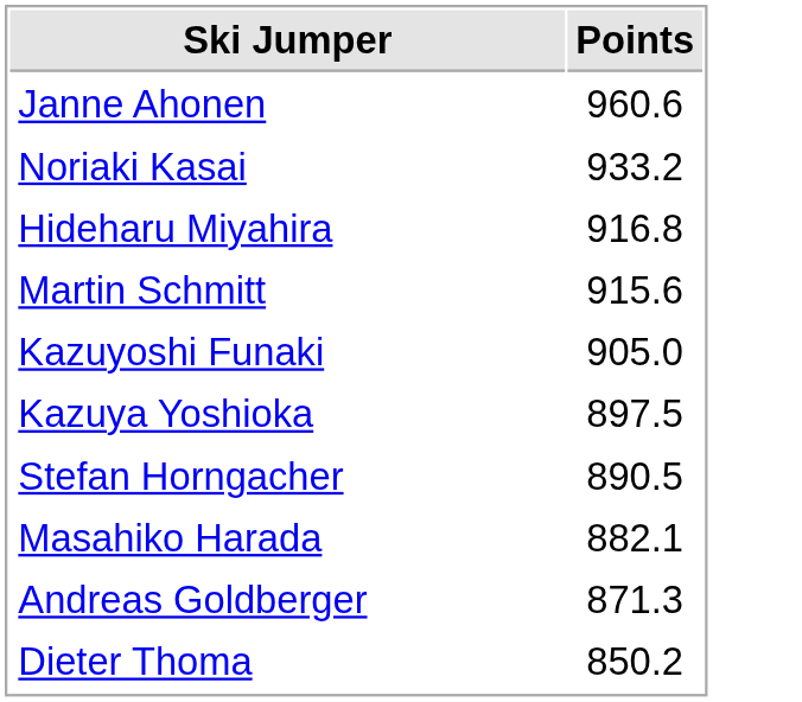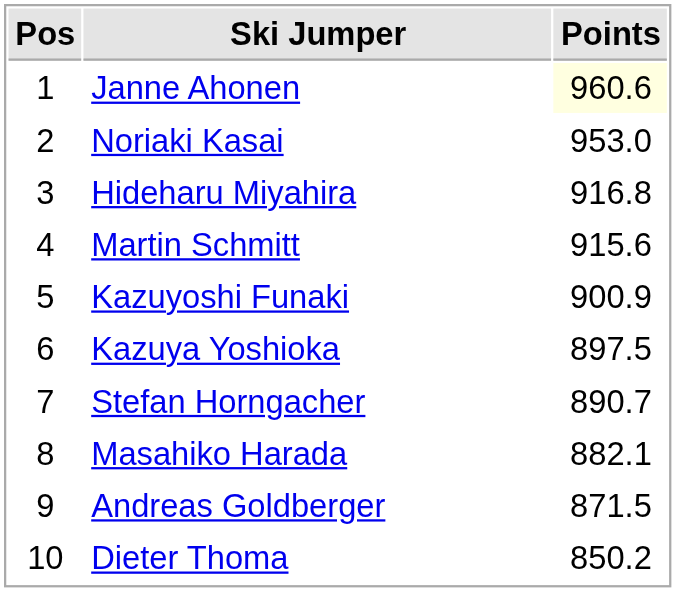+ column: Pos | 1 | 2 | 3 | 4 | 5 | 6 | 7 | 8 | 9 | 10
Janne Ahonen | Points: no background -> lightyellow background
Noriaki Kasai | Points: 933.2 -> 953.0
Kazuyoshi Funaki | Points: 905.0 -> 900.9
Stefan Horngacher | Points: 890.5 -> 890.7
Andreas Goldberger | Points: 871.3 -> 871.5
